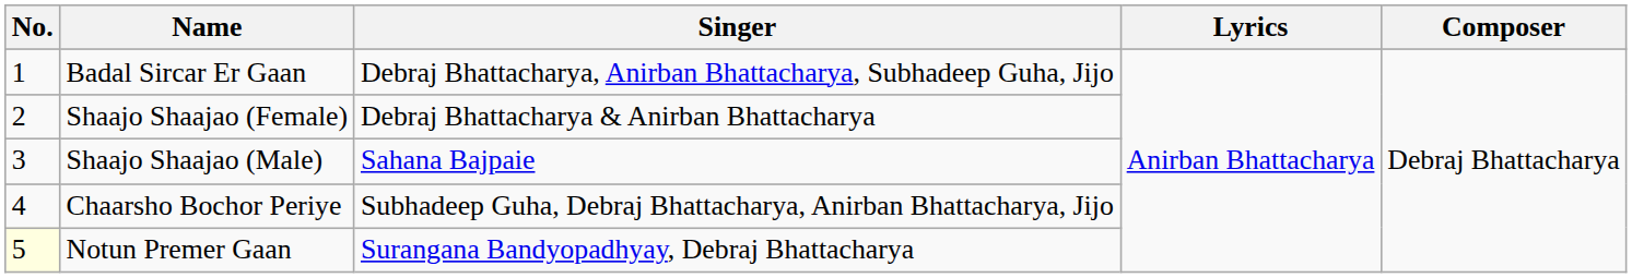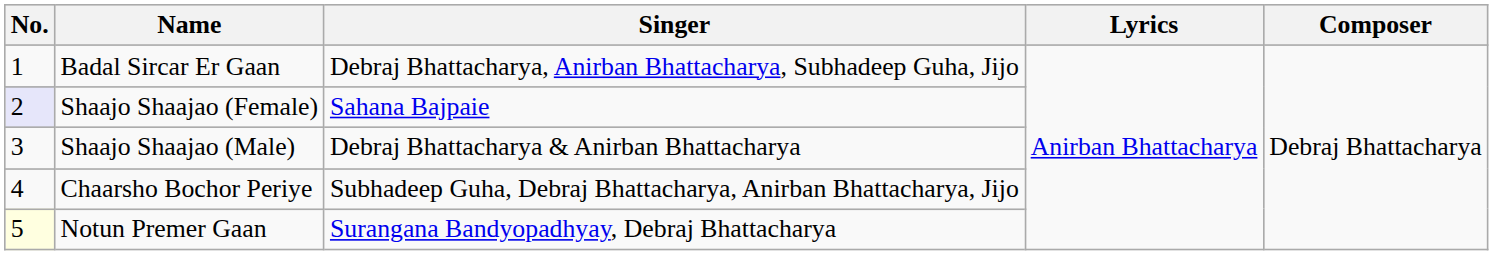Shaajo Shaajao (Female) | No.: no background -> lavender background
Shaajo Shaajao (Female) | Singer: Debraj Bhattacharya & Anirban Bhattacharya -> Sahana Bajpaie
Shaajo Shaajao (Male) | Singer: Sahana Bajpaie -> Debraj Bhattacharya & Anirban Bhattacharya
